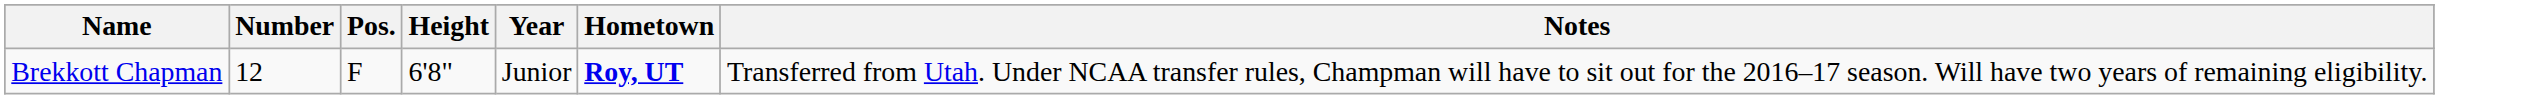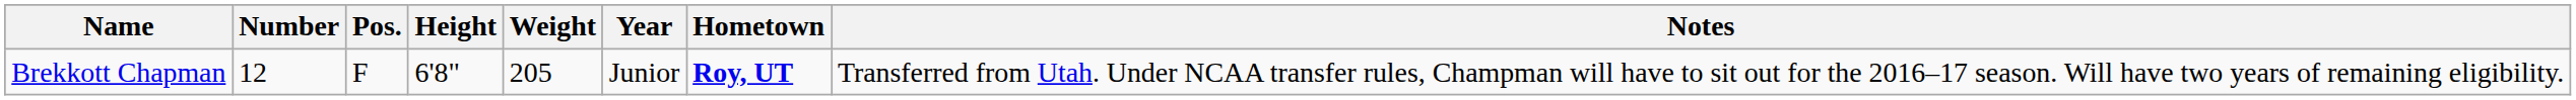+ column: Weight | 205
